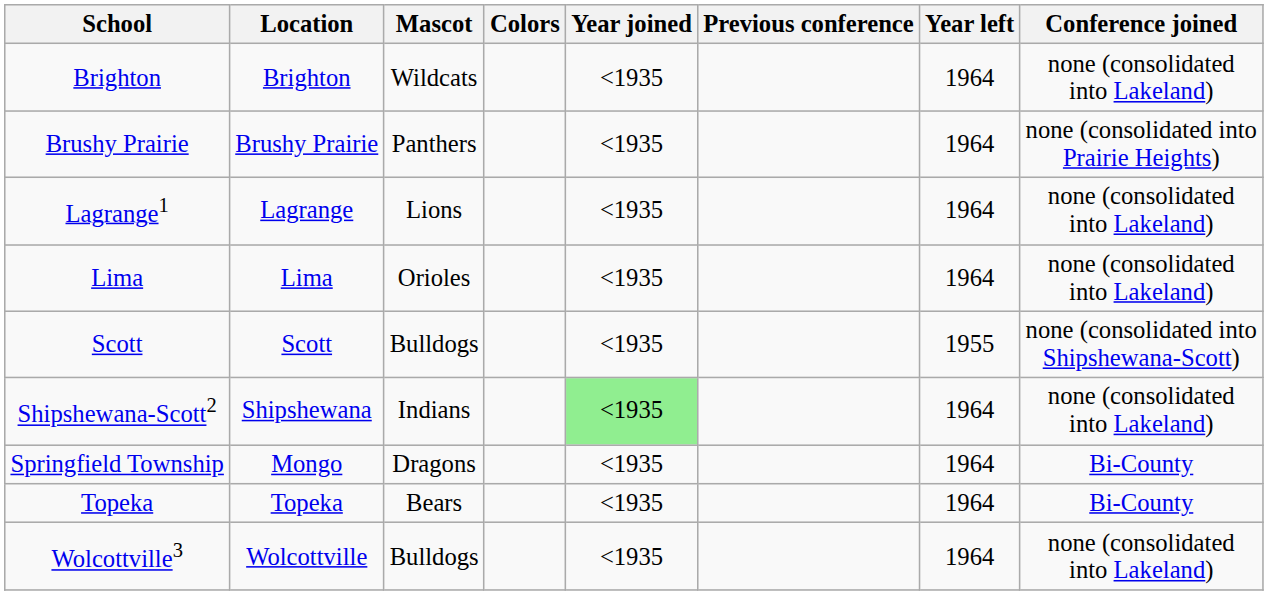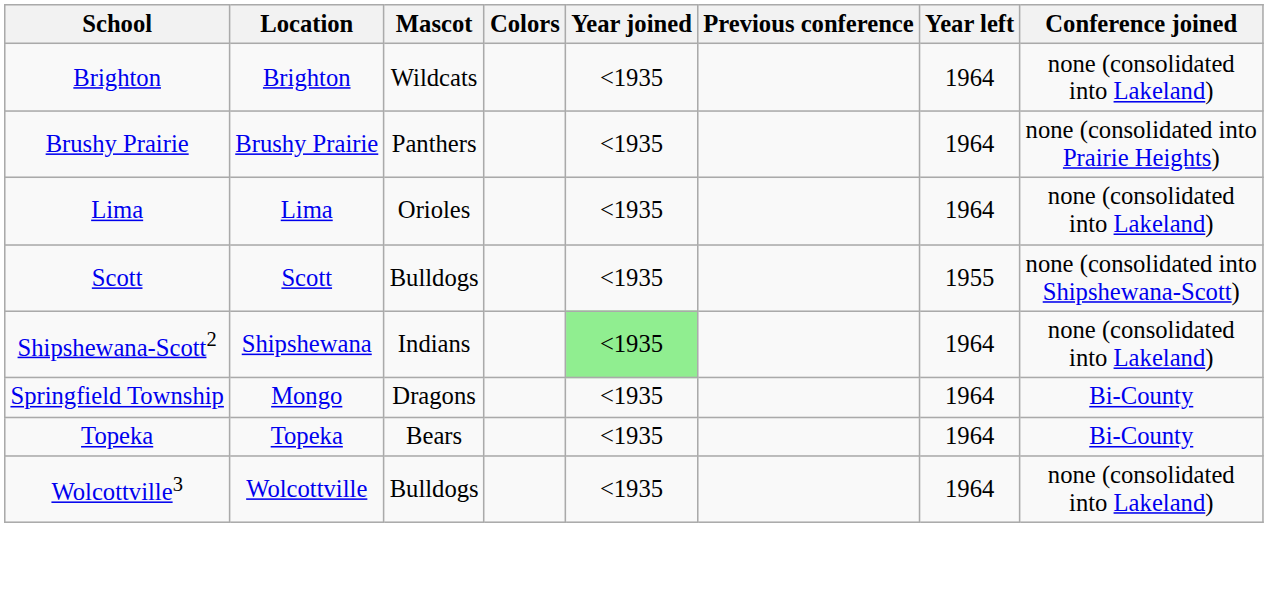- row: Lagrange1 | Lagrange | Lions | <1935 | 1964 | none (consolidated into Lakeland)
